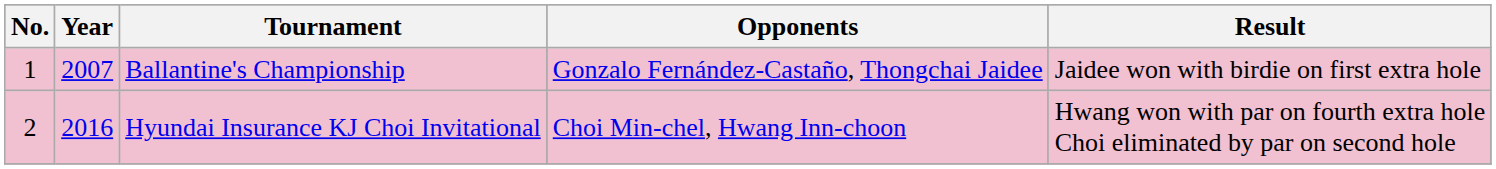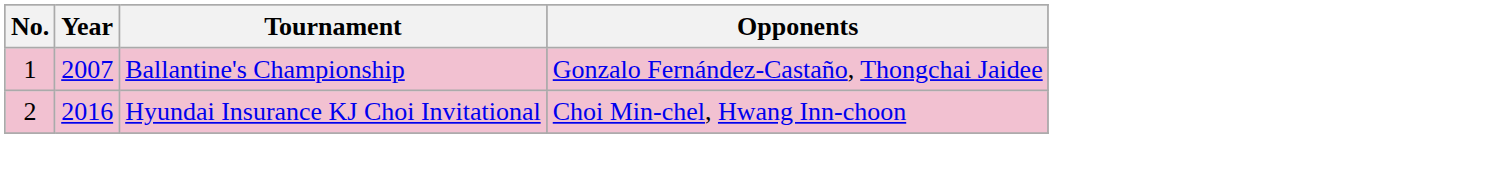- column: Result | Jaidee won with birdie on first extra hole | Hwang won with par on fourth extra hole Choi eliminated by par on second hole
